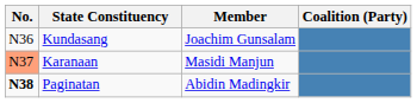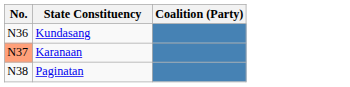- column: Member | Joachim Gunsalam | Masidi Manjun | Abidin Madingkir
Paginatan | No.: bold -> normal
